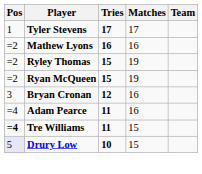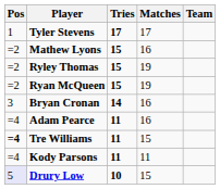Mathew Lyons | Tries: 16 -> 15
Bryan Cronan | Tries: 12 -> 14
+ row: =4 | Kody Parsons | 11 | 11
